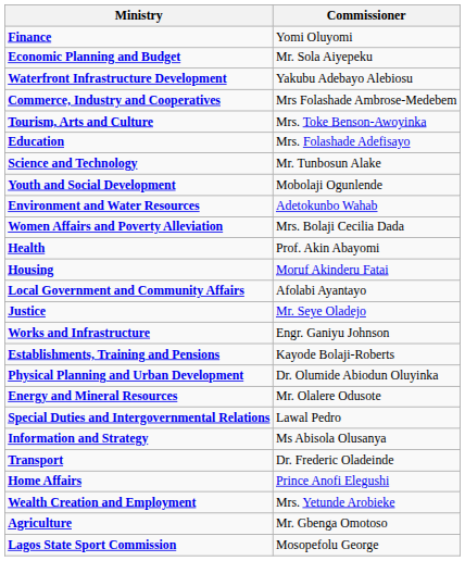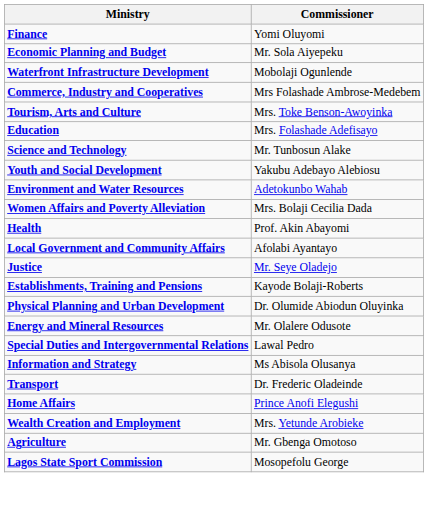Waterfront Infrastructure Development | Commissioner: Yakubu Adebayo Alebiosu -> Mobolaji Ogunlende
Youth and Social Development | Commissioner: Mobolaji Ogunlende -> Yakubu Adebayo Alebiosu
- row: Housing | Moruf Akinderu Fatai
- row: Works and Infrastructure | Engr. Ganiyu Johnson
